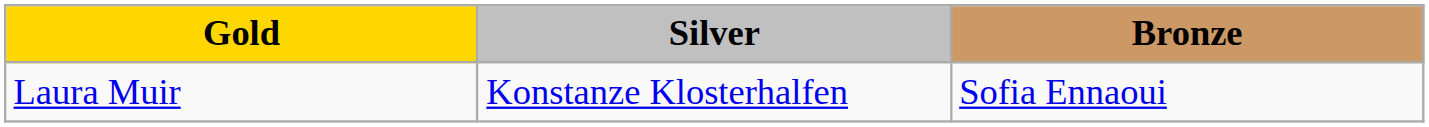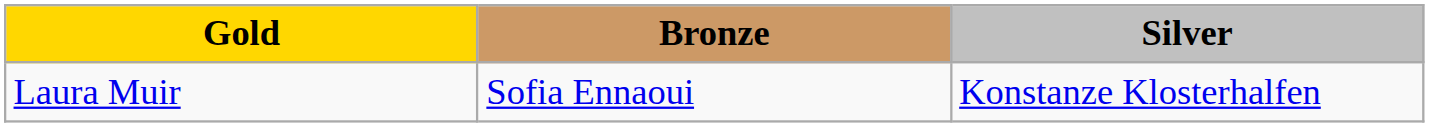columns swapped: Silver <-> Bronze
